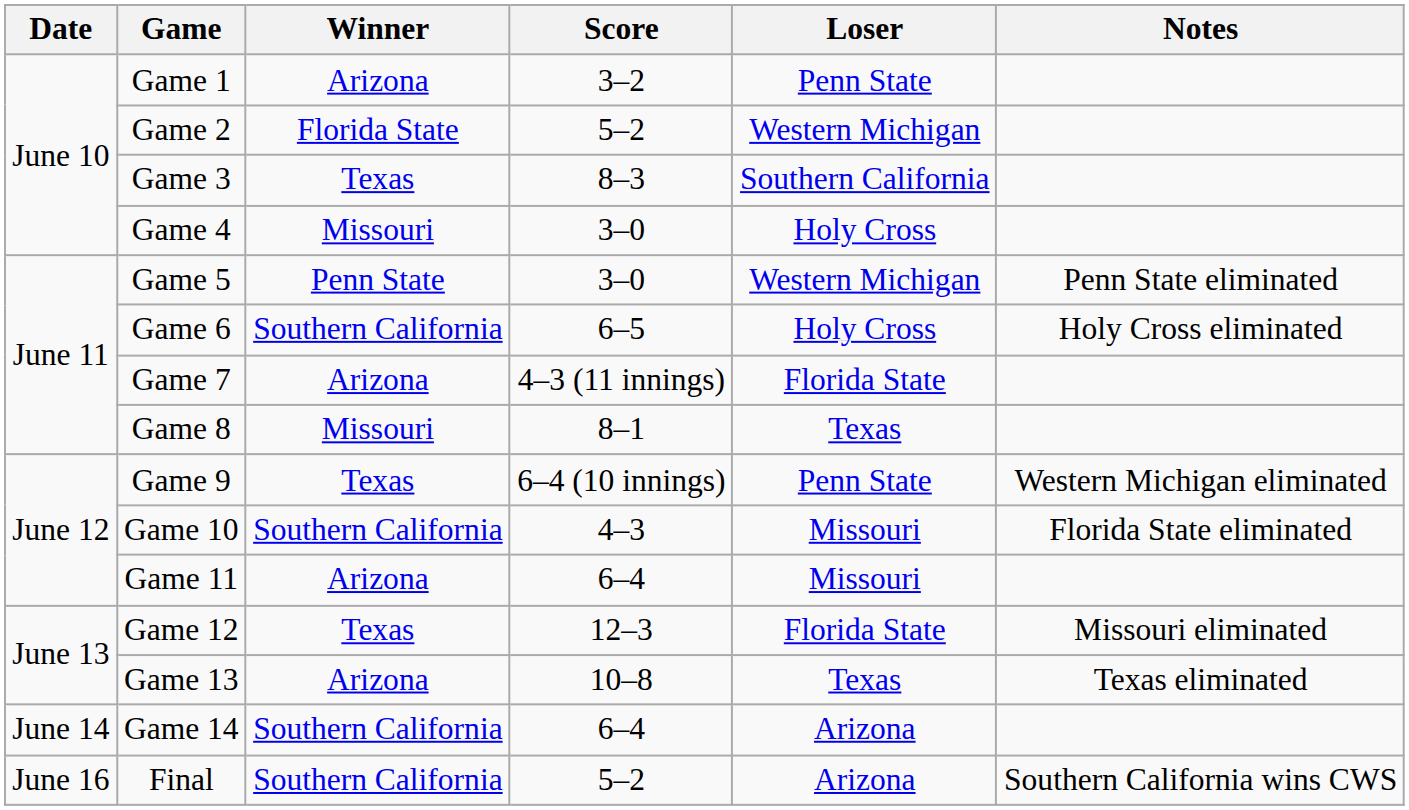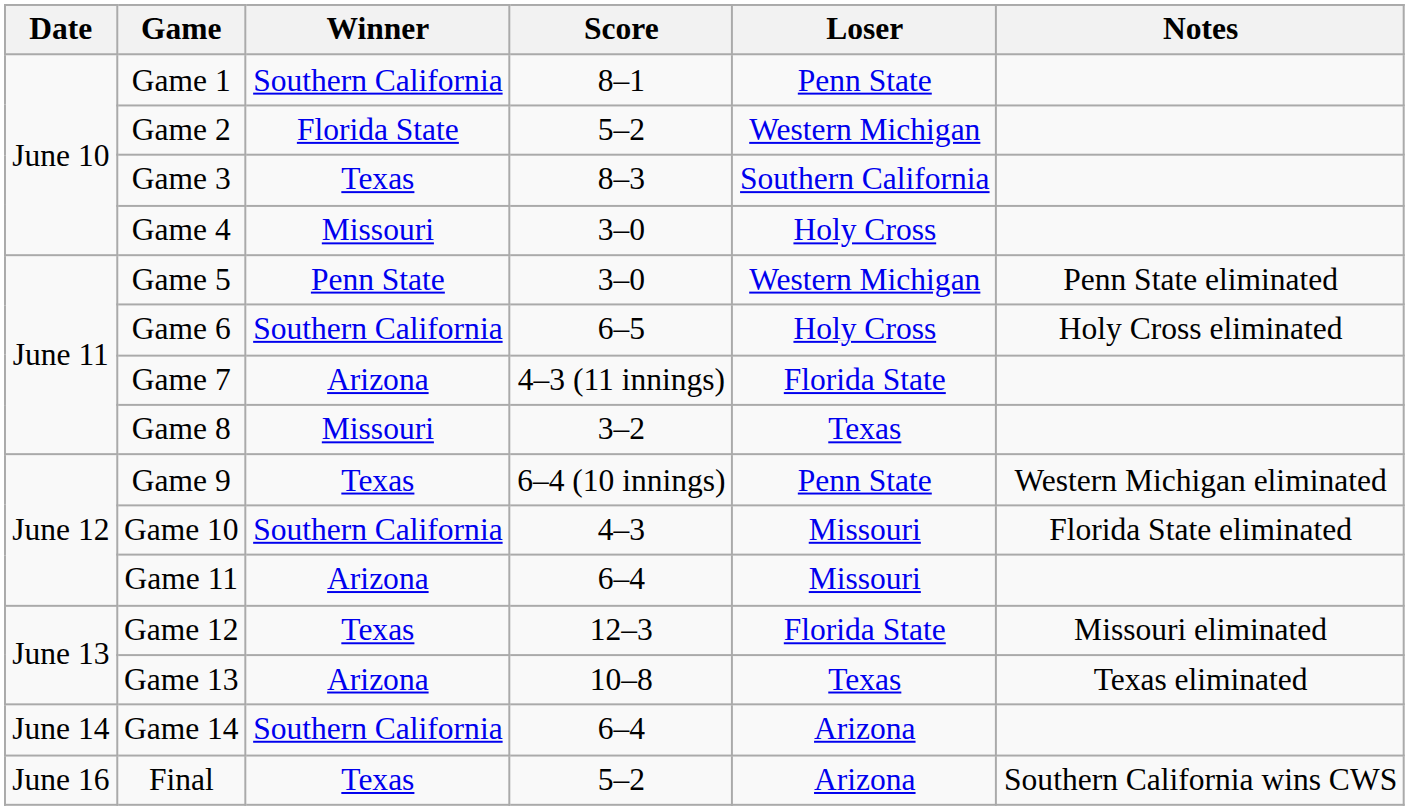Game 1 | Winner: Arizona -> Southern California
Game 1 | Score: 3–2 -> 8–1
Game 8 | Score: 8–1 -> 3–2
Final | Winner: Southern California -> Texas
